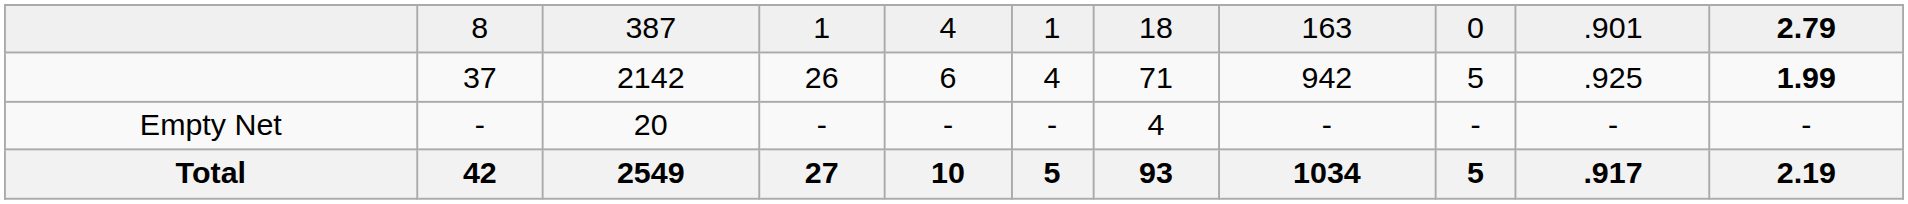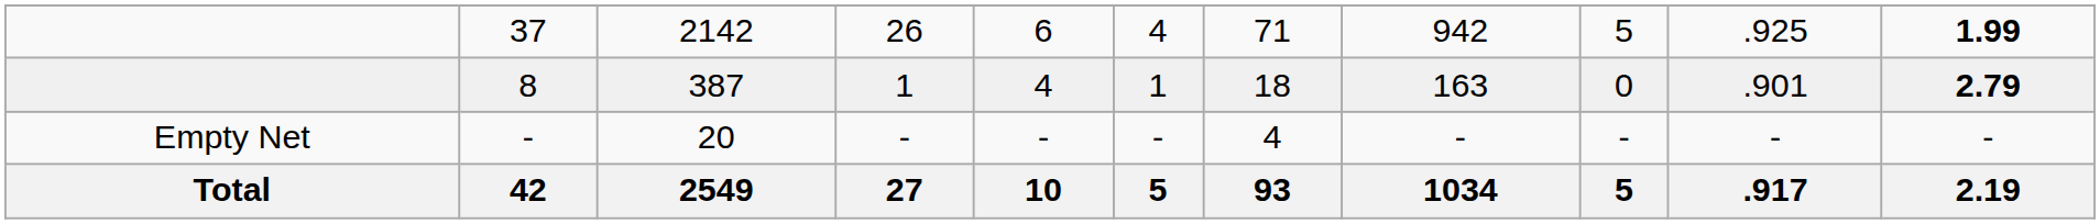rows swapped: 37 <-> 8
